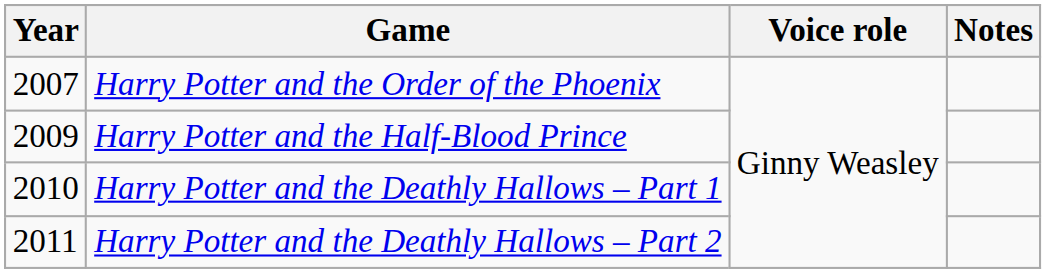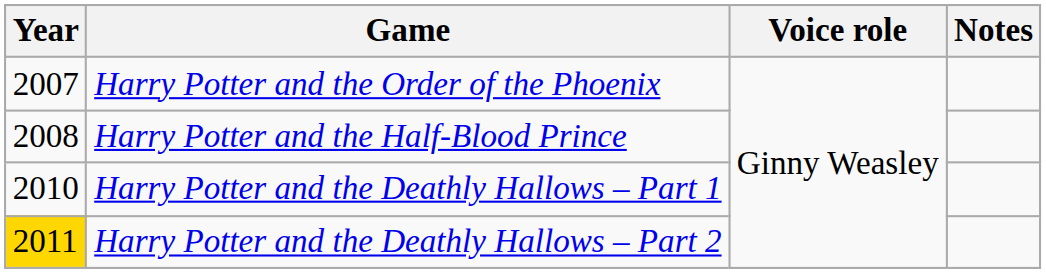Harry Potter and the Half-Blood Prince | Year: 2009 -> 2008
Harry Potter and the Deathly Hallows – Part 2 | Year: no background -> gold background
